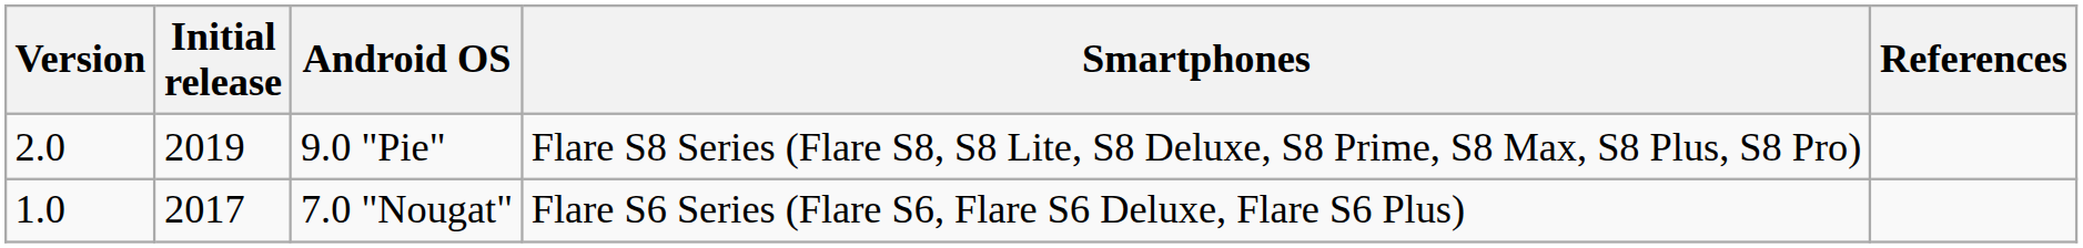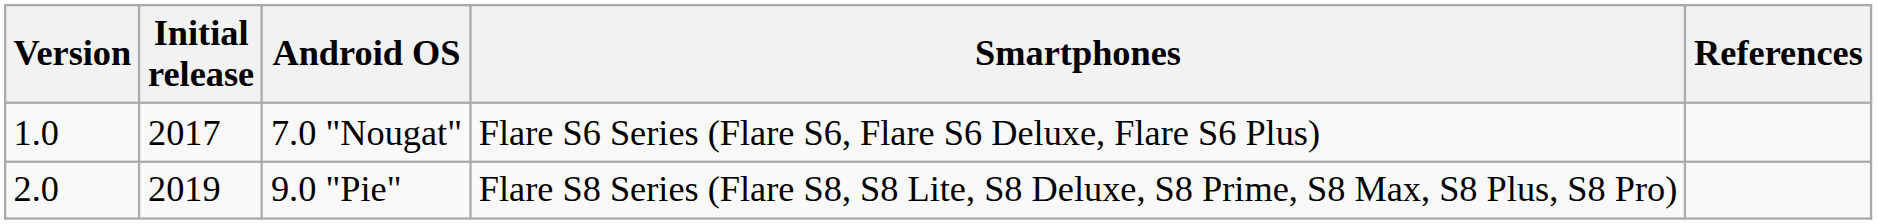rows swapped: 7.0 "Nougat" <-> 9.0 "Pie"
